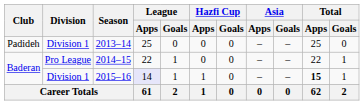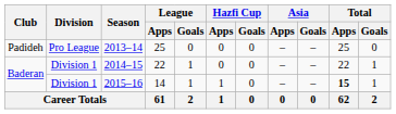2013–14 | Division: Division 1 -> Pro League
2014–15 | Division: Pro League -> Division 1
2015–16 | League / Apps: lavender background -> no background
